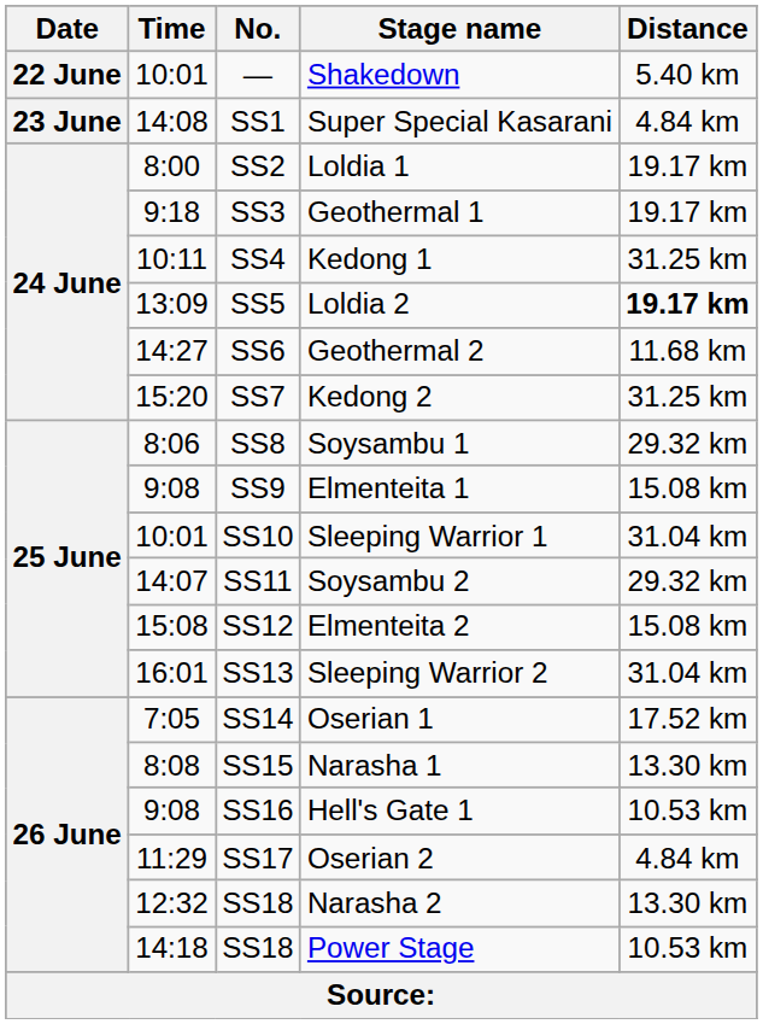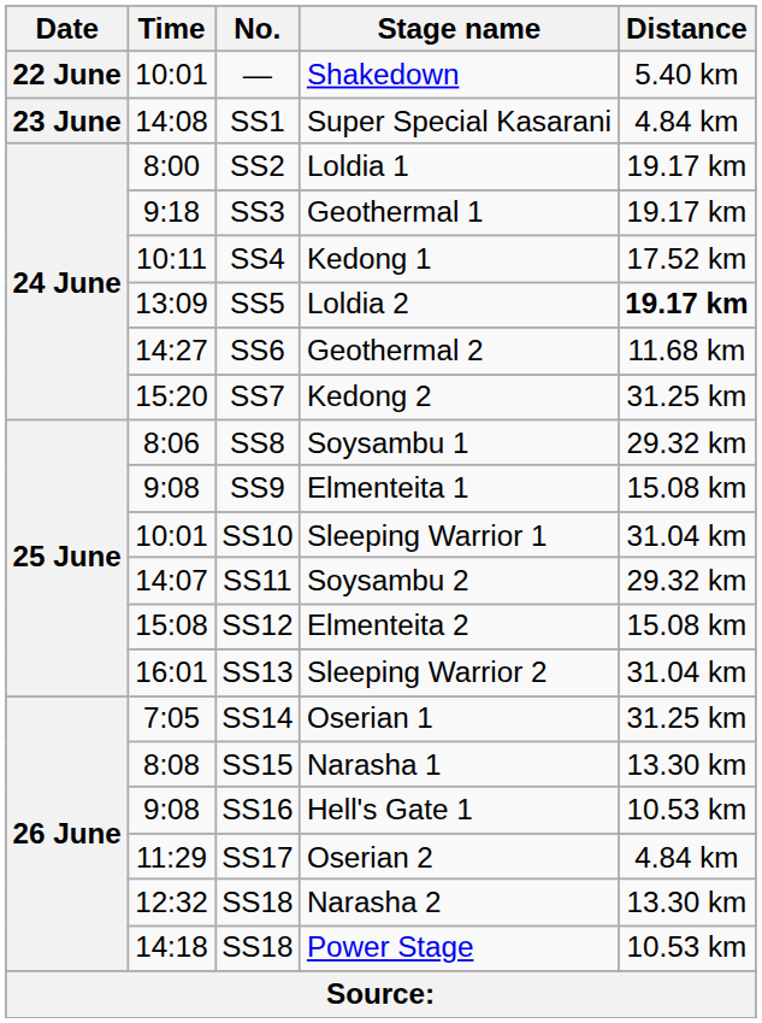Kedong 1 | Distance: 31.25 km -> 17.52 km
Oserian 1 | Distance: 17.52 km -> 31.25 km
